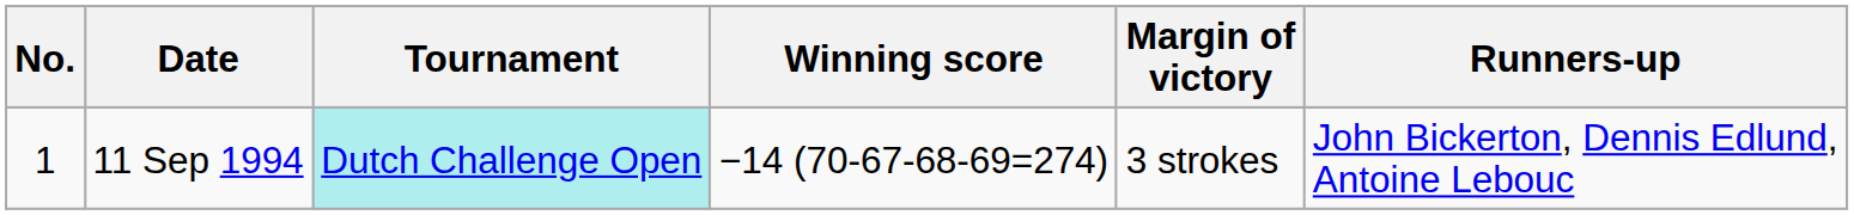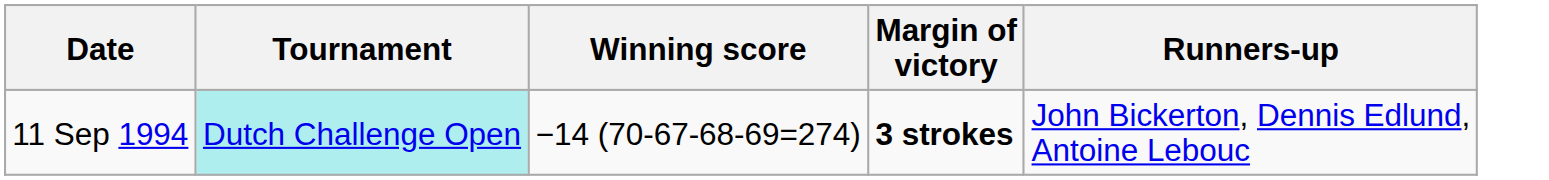- column: No. | 1
11 Sep 1994 | Margin of victory: normal -> bold
